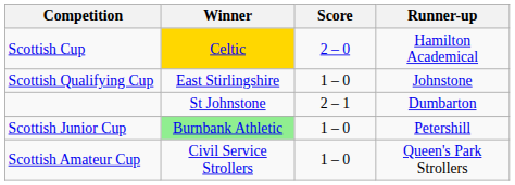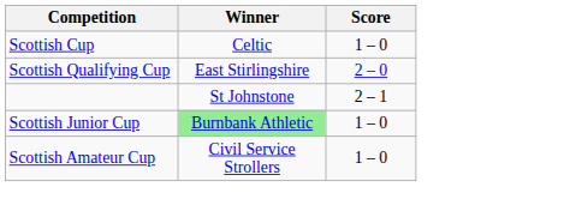- column: Runner-up | Hamilton Academical | Johnstone | Dumbarton | Petershill | Queen's Park Strollers
Scottish Cup | Winner: gold background -> no background
Scottish Cup | Score: 2 – 0 -> 1 – 0
Scottish Qualifying Cup | Score: 1 – 0 -> 2 – 0
